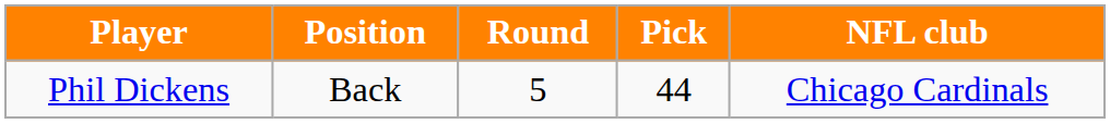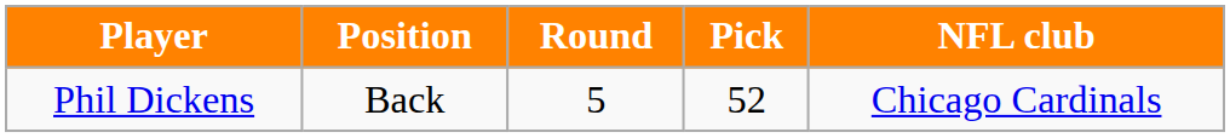Phil Dickens | Pick: 44 -> 52
